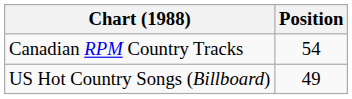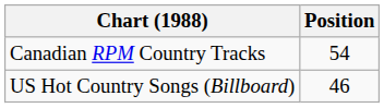US Hot Country Songs (Billboard) | Position: 49 -> 46
